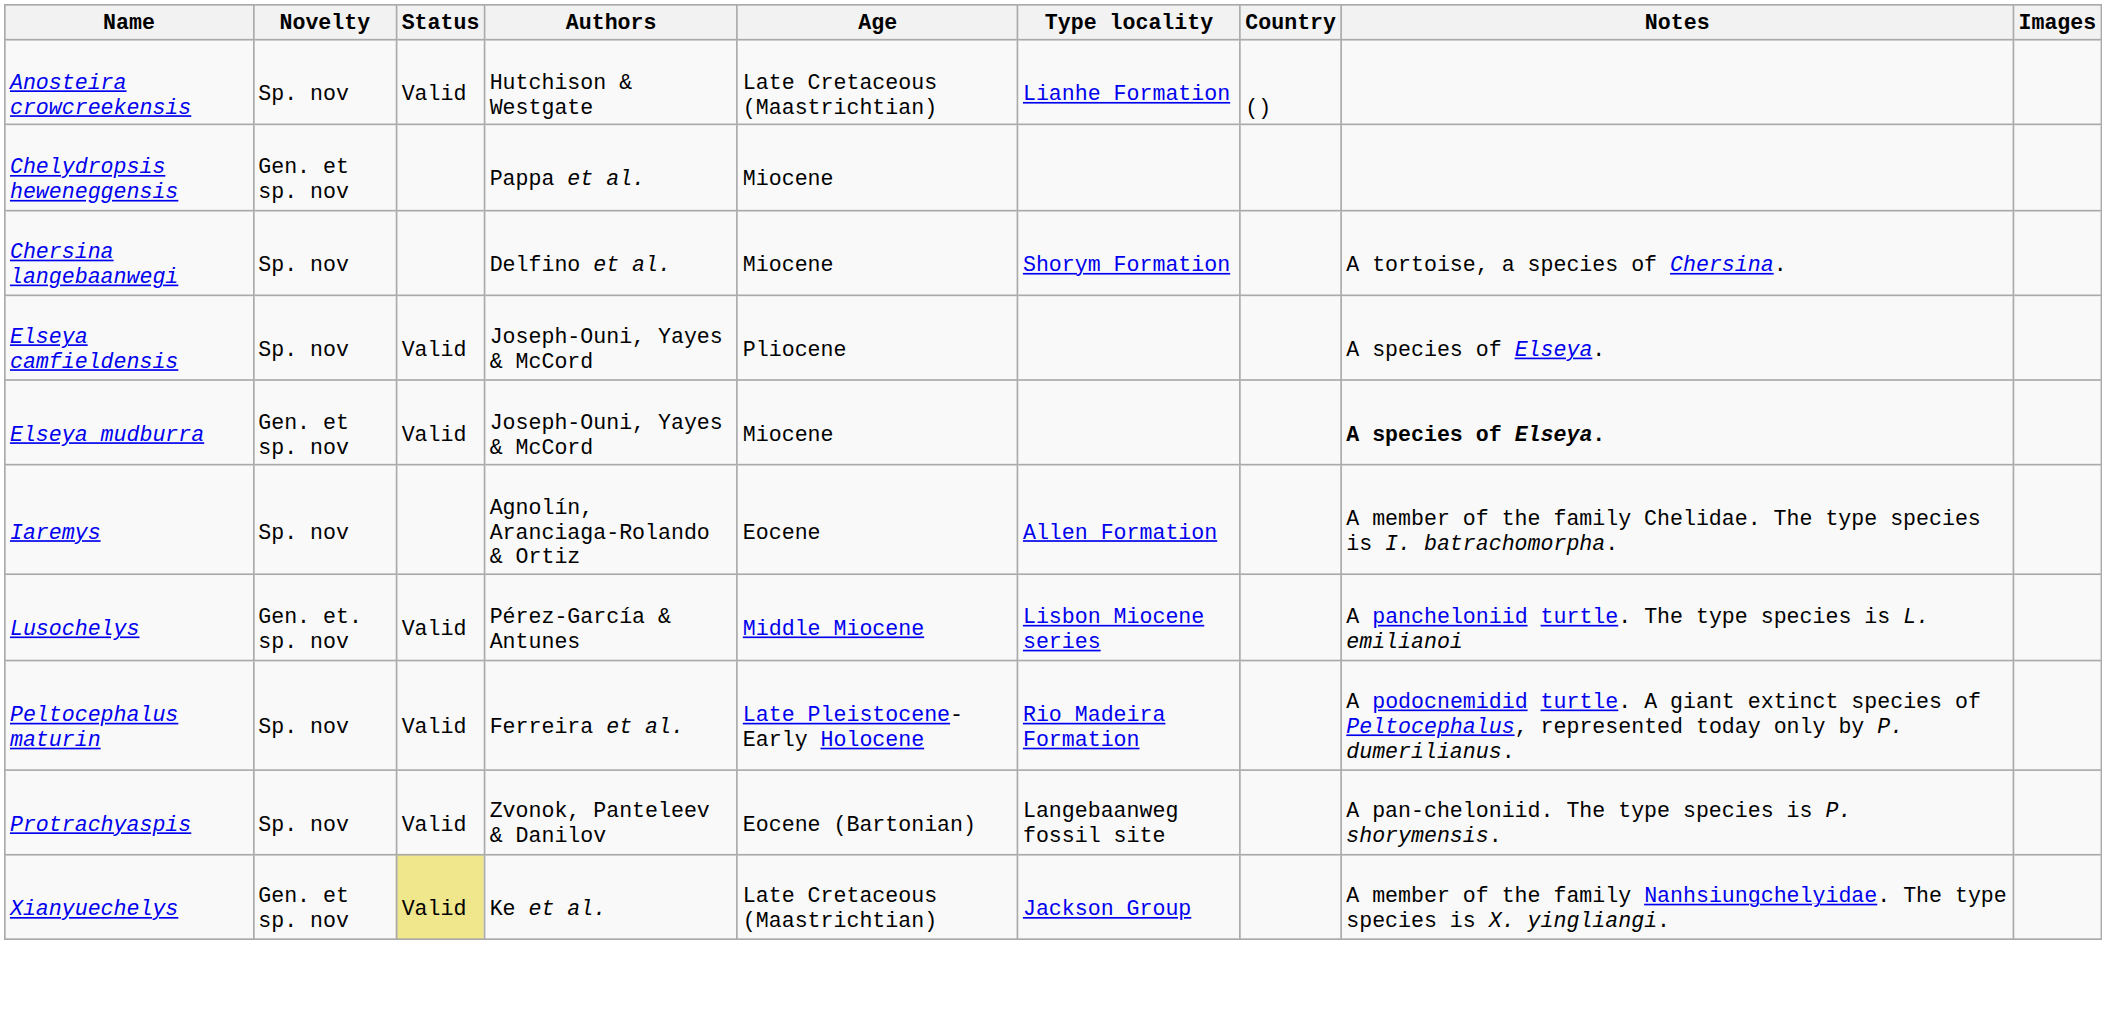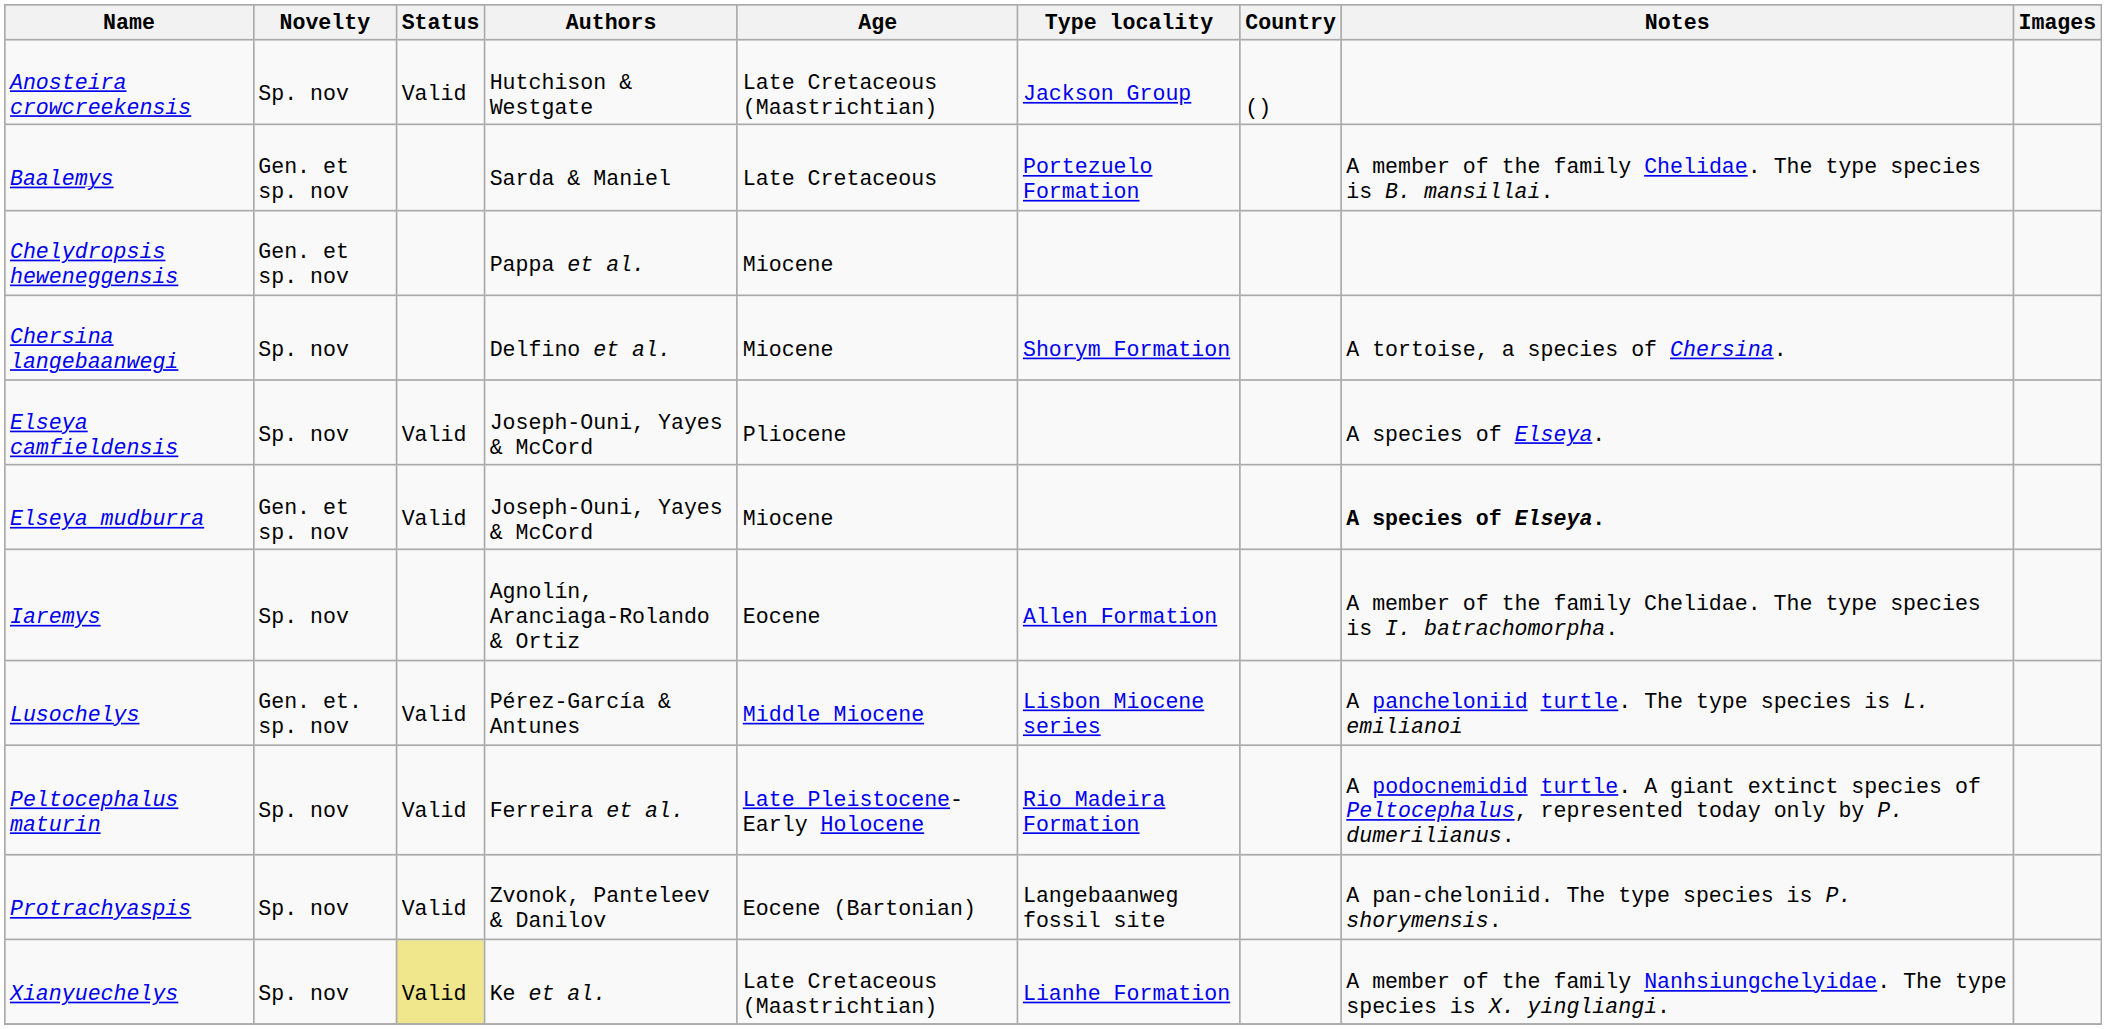Anosteira crowcreekensis | Type locality: Lianhe Formation -> Jackson Group
+ row: Baalemys | Gen. et sp. nov | Sarda & Maniel | Late Cretaceous | Portezuelo Formation | A member of the family Chelidae. The type species is B. mansillai.
Xianyuechelys | Novelty: Gen. et sp. nov -> Sp. nov
Xianyuechelys | Type locality: Jackson Group -> Lianhe Formation
